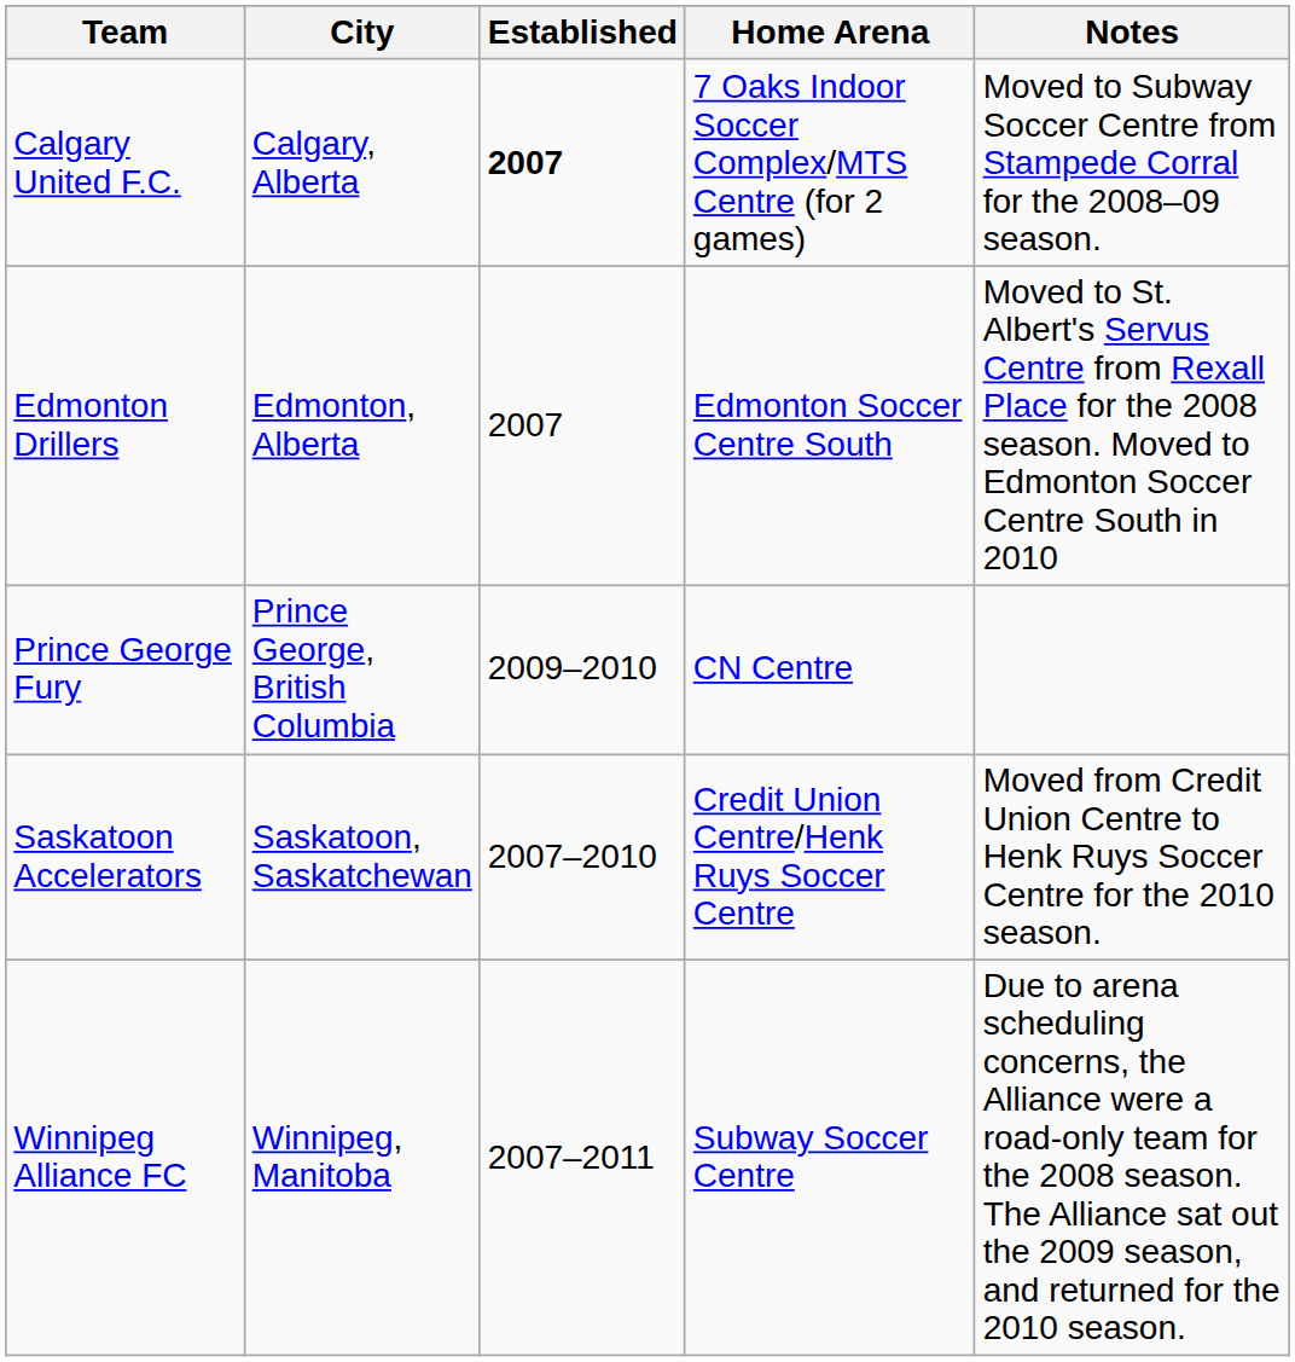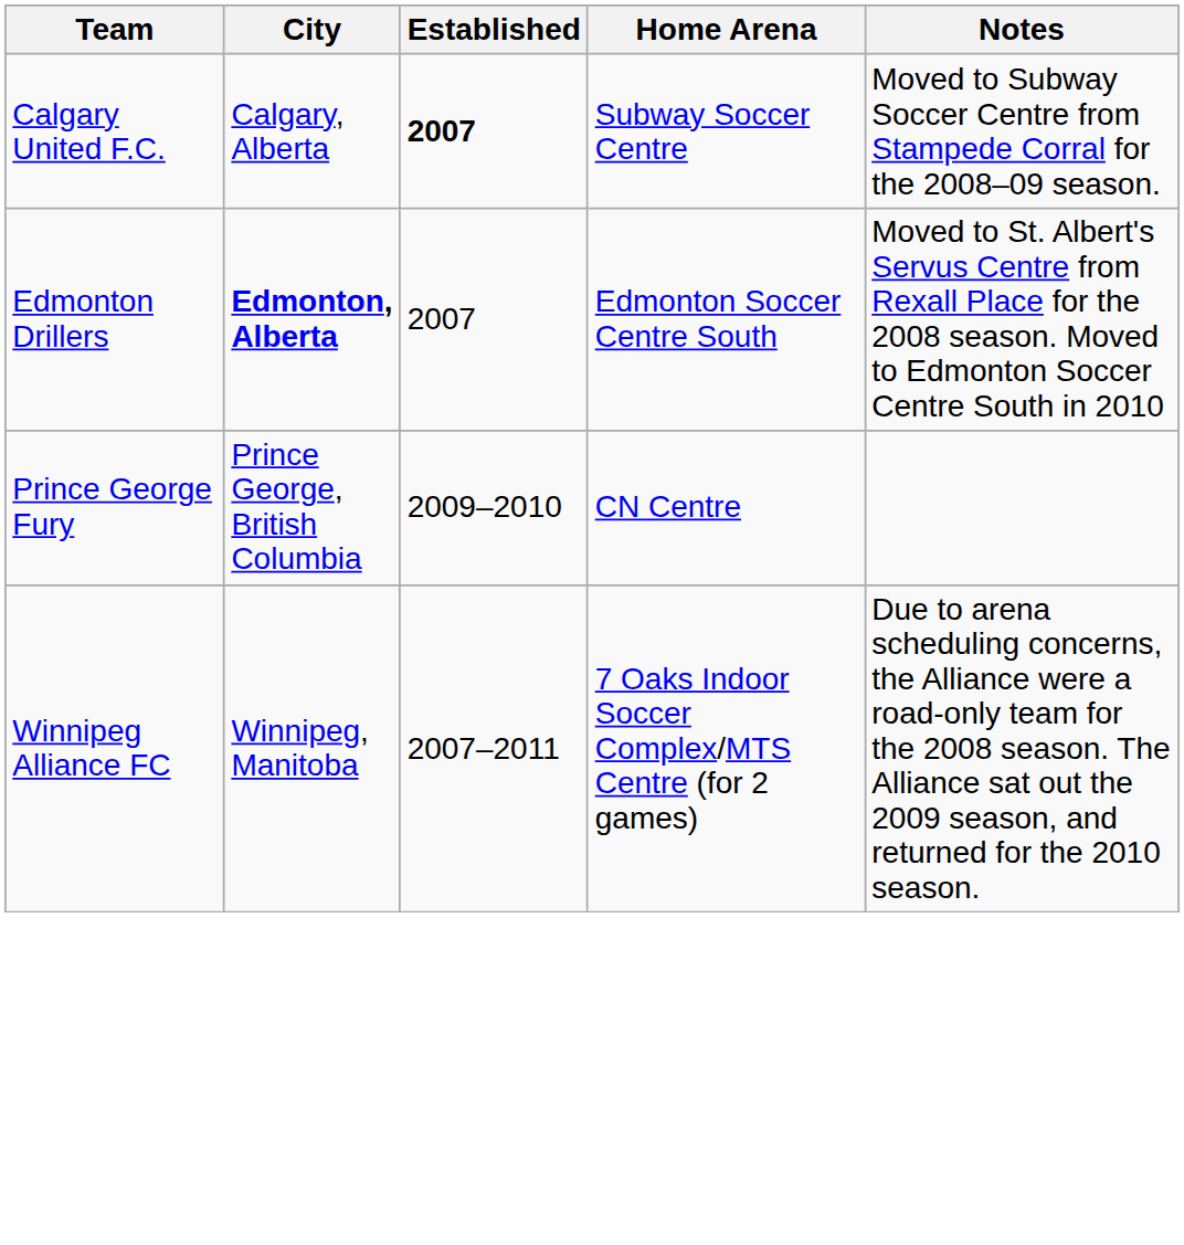Calgary United F.C. | Home Arena: 7 Oaks Indoor Soccer Complex/MTS Centre (for 2 games) -> Subway Soccer Centre
Edmonton Drillers | City: normal -> bold
- row: Saskatoon Accelerators | Saskatoon, Saskatchewan | 2007–2010 | Credit Union Centre/Henk Ruys Soccer Centre | Moved from Credit Union Centre to Henk Ruys Soccer Centre for the 2010 season.
Winnipeg Alliance FC | Home Arena: Subway Soccer Centre -> 7 Oaks Indoor Soccer Complex/MTS Centre (for 2 games)
